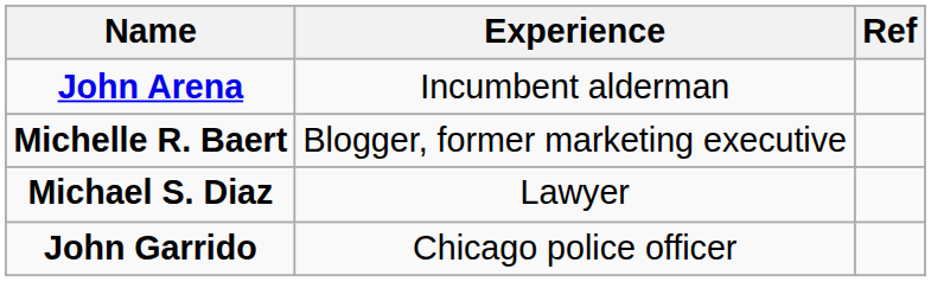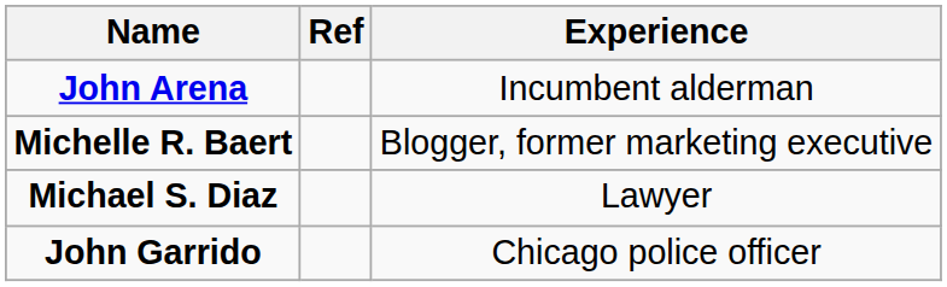columns swapped: Experience <-> Ref
